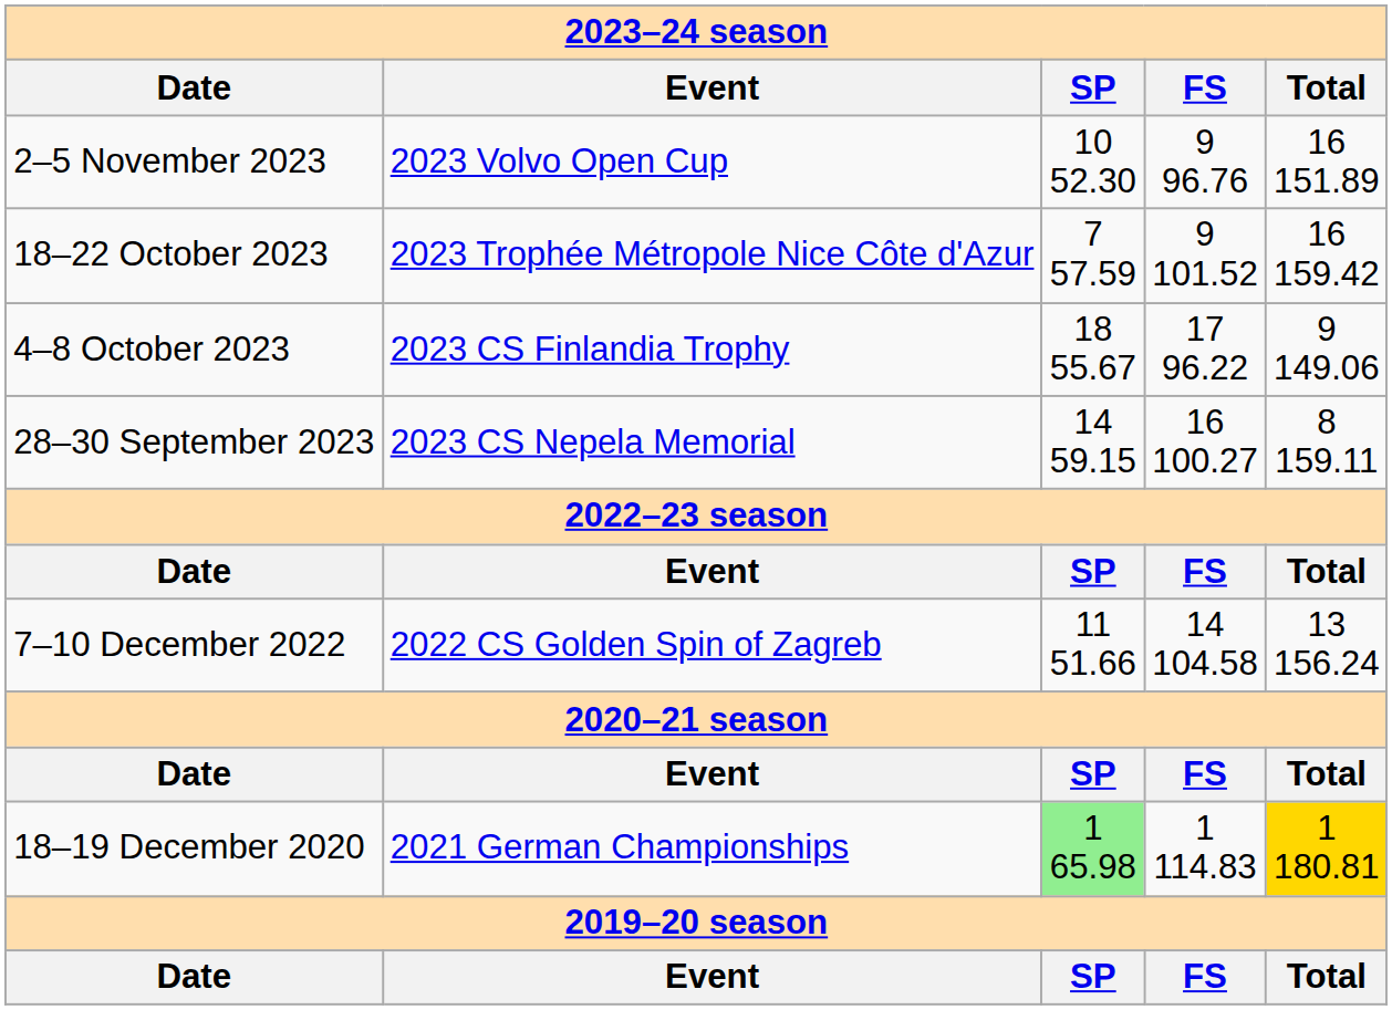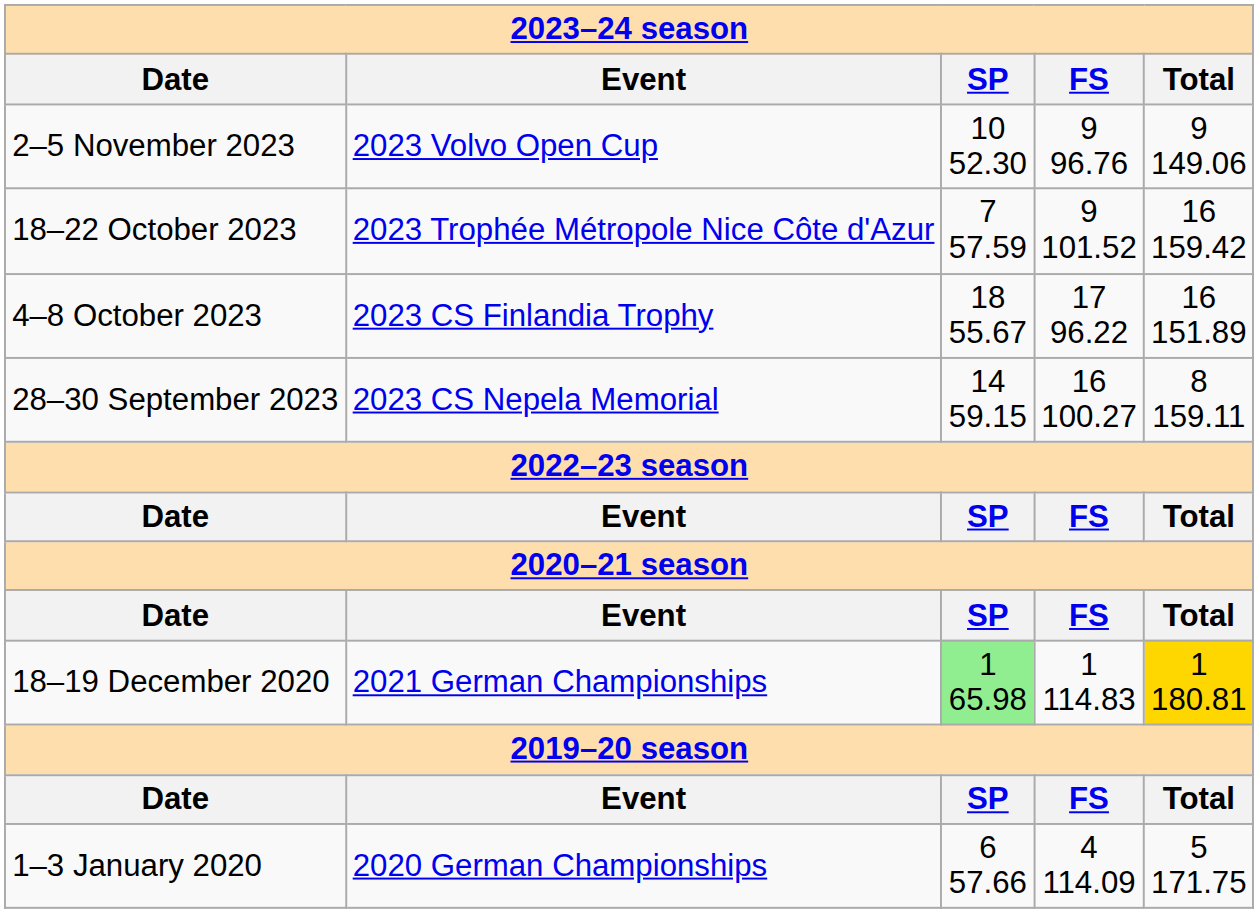2–5 November 2023 | column 5: 16 151.89 -> 9 149.06
4–8 October 2023 | column 5: 9 149.06 -> 16 151.89
- row: 7–10 December 2022 | 2022 CS Golden Spin of Zagreb | 11 51.66 | 14 104.58 | 13 156.24
+ row: 1–3 January 2020 | 2020 German Championships | 6 57.66 | 4 114.09 | 5 171.75
